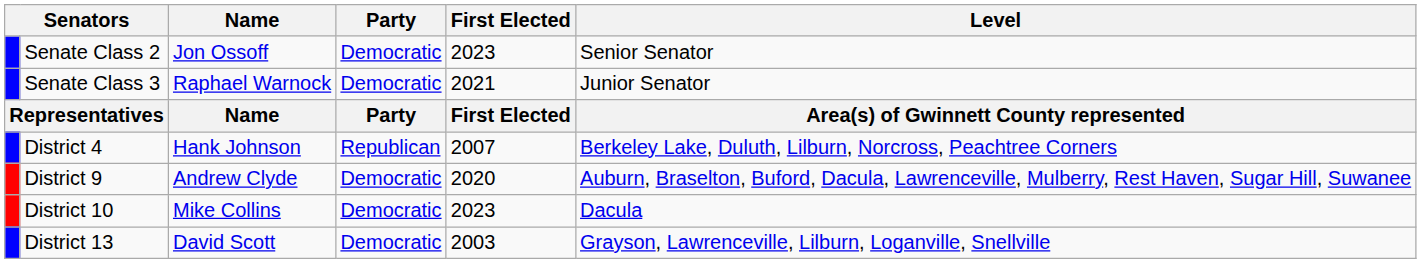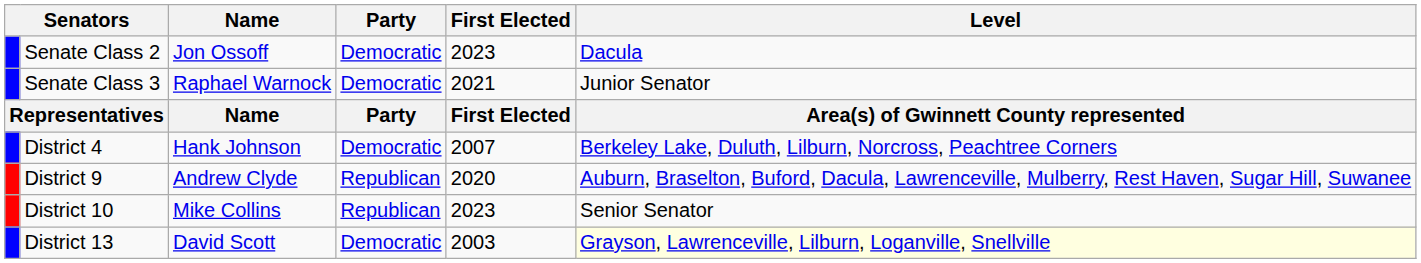Senate Class 2 | Level: Senior Senator -> Dacula
District 4 | Party: Republican -> Democratic
District 9 | Party: Democratic -> Republican
District 10 | Party: Democratic -> Republican
District 10 | Level: Dacula -> Senior Senator
District 13 | Level: no background -> lightyellow background
